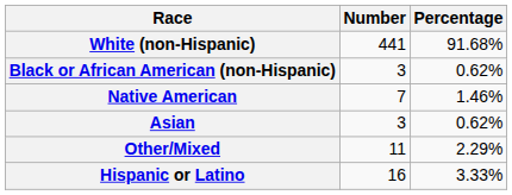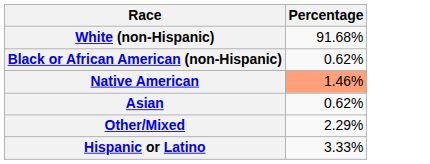- column: Number | 441 | 3 | 7 | 3 | 11 | 16
Native American | Percentage: no background -> lightsalmon background
